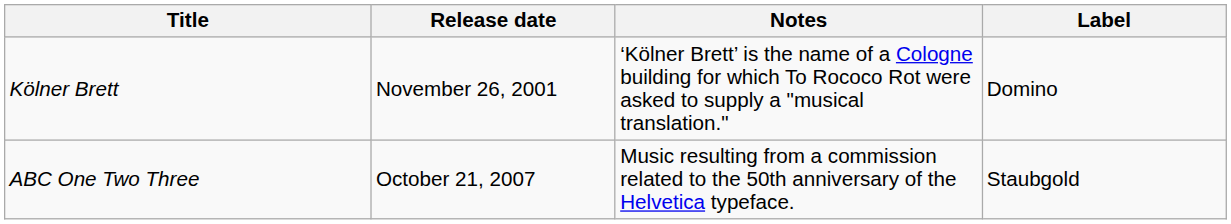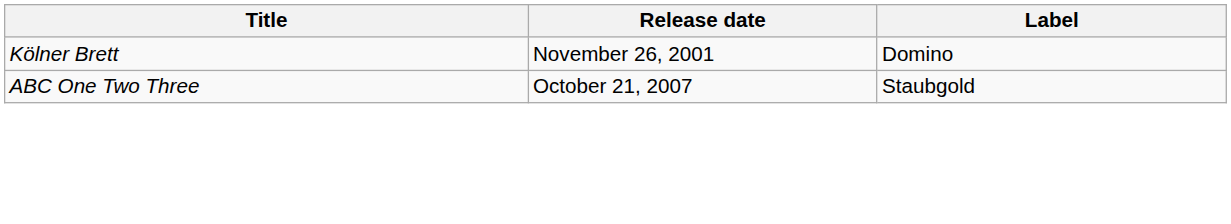- column: Notes | ‘Kölner Brett’ is the name of a Cologne building for which To Rococo Rot were asked to supply a "musical translation." | Music resulting from a commission related to the 50th anniversary of the Helvetica typeface.
